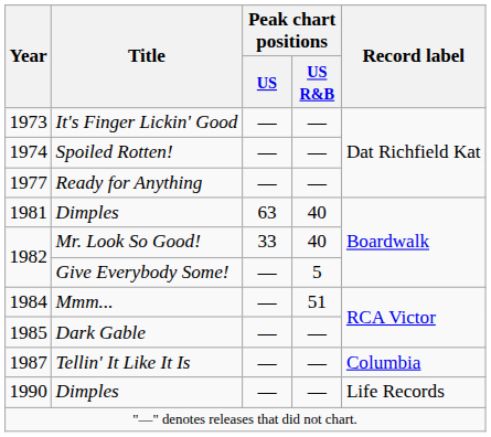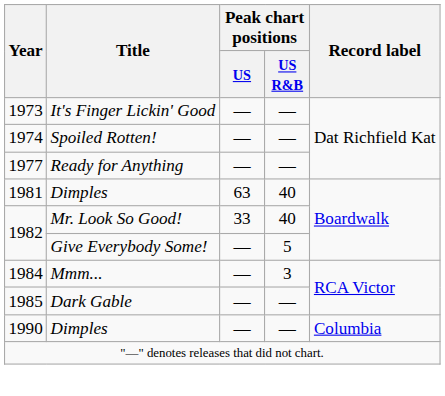Mmm... | Peak chart positions / US R&B: 51 -> 3
- row: 1987 | Tellin' It Like It Is | ― | ― | Columbia
1990 / Dimples | Record label: Life Records -> Columbia
